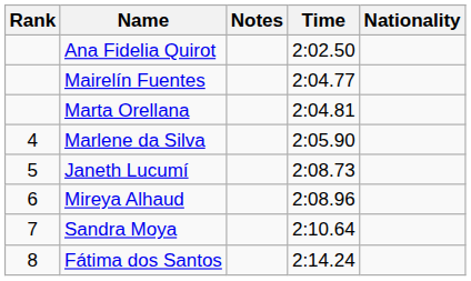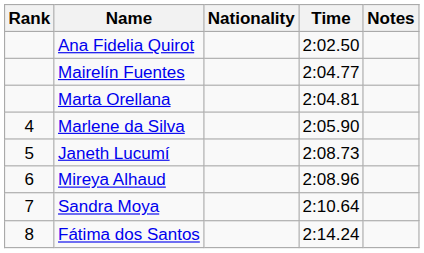columns swapped: Nationality <-> Notes
